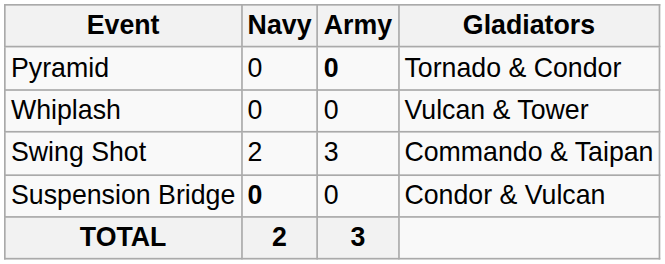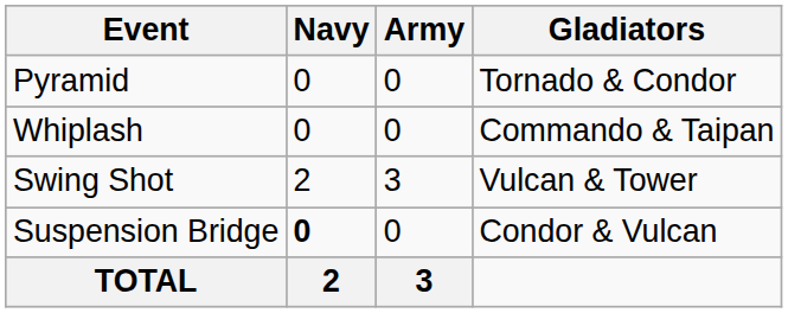Pyramid | Army: bold -> normal
Whiplash | Gladiators: Vulcan & Tower -> Commando & Taipan
Swing Shot | Gladiators: Commando & Taipan -> Vulcan & Tower
